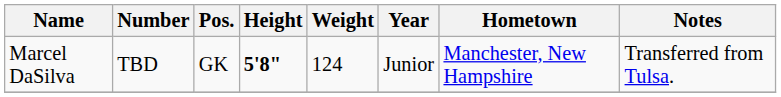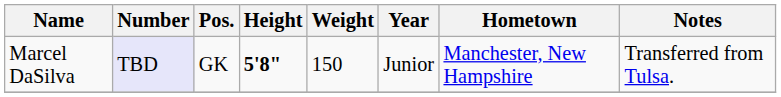Marcel DaSilva | Number: no background -> lavender background
Marcel DaSilva | Weight: 124 -> 150
